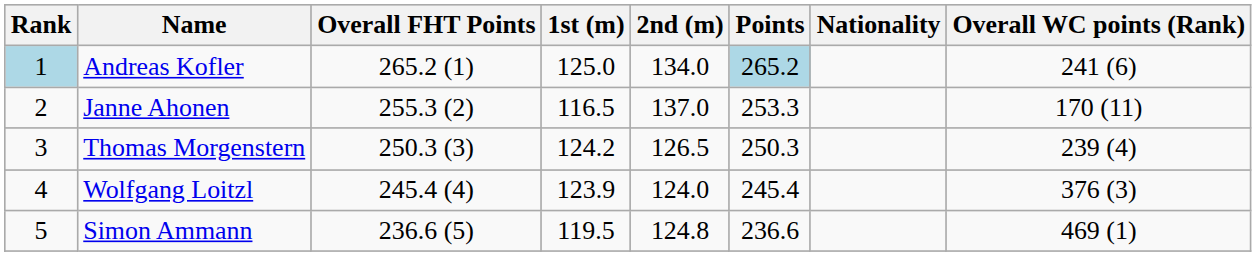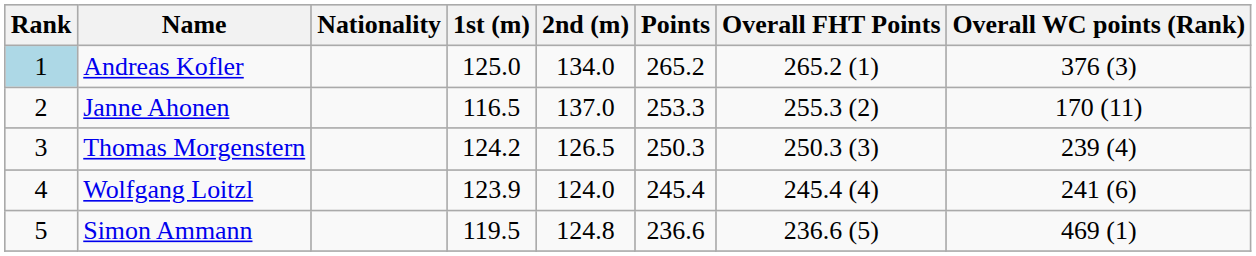columns swapped: Nationality <-> Overall FHT Points
Andreas Kofler | Points: lightblue background -> no background
Andreas Kofler | Overall WC points (Rank): 241 (6) -> 376 (3)
Wolfgang Loitzl | Overall WC points (Rank): 376 (3) -> 241 (6)
